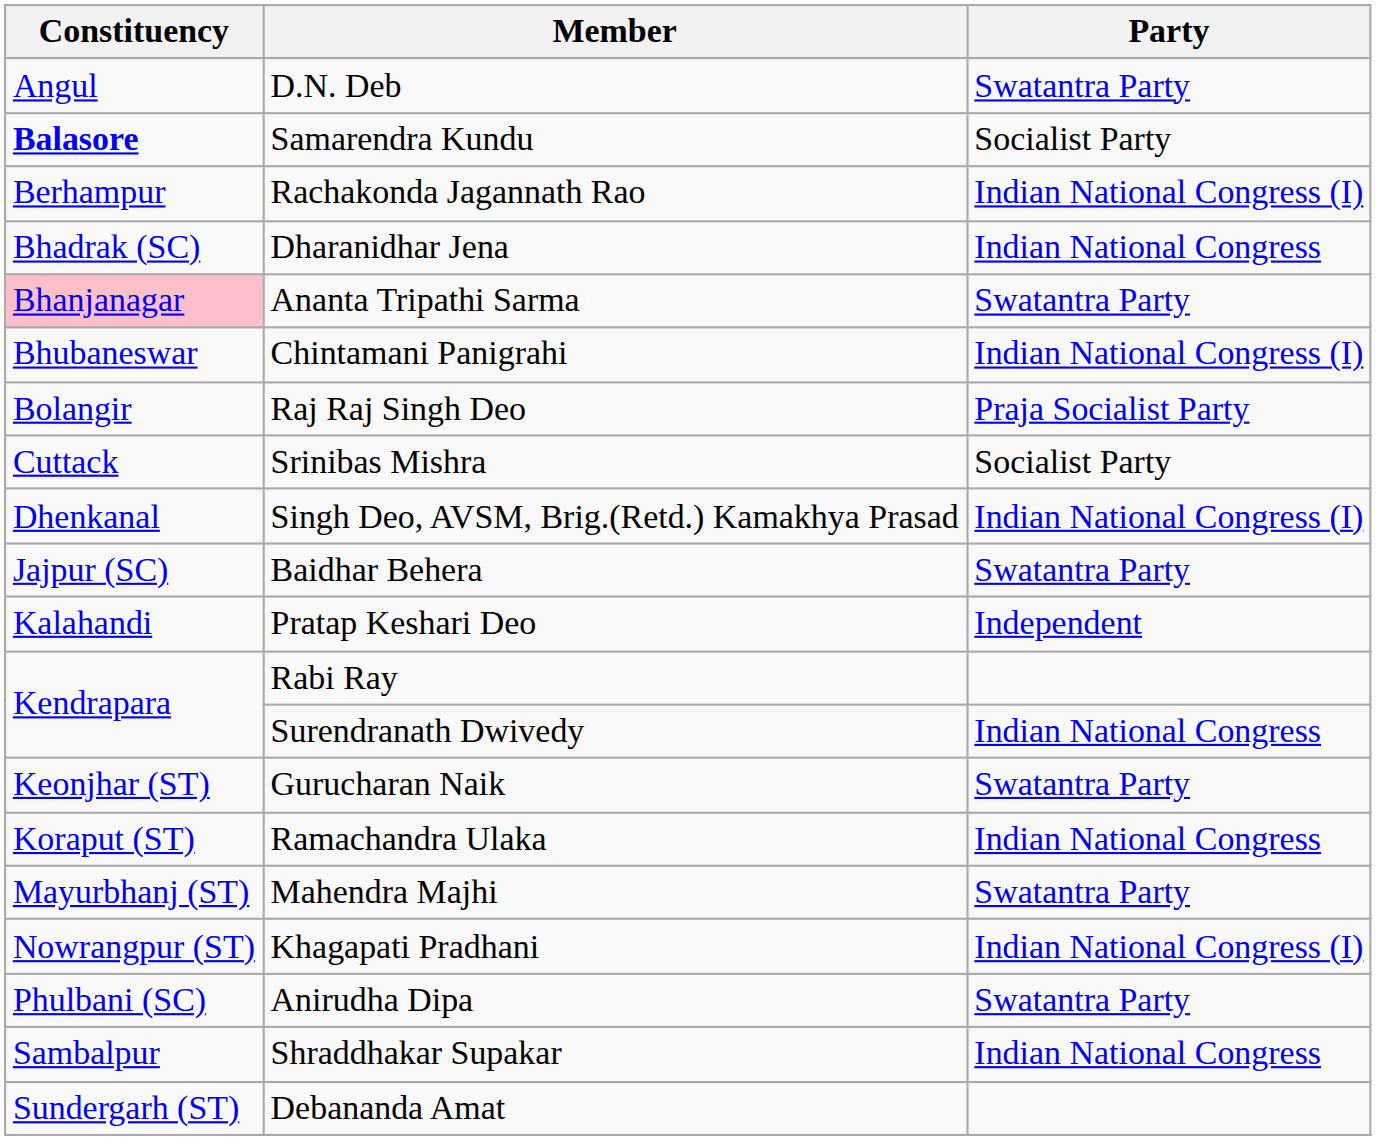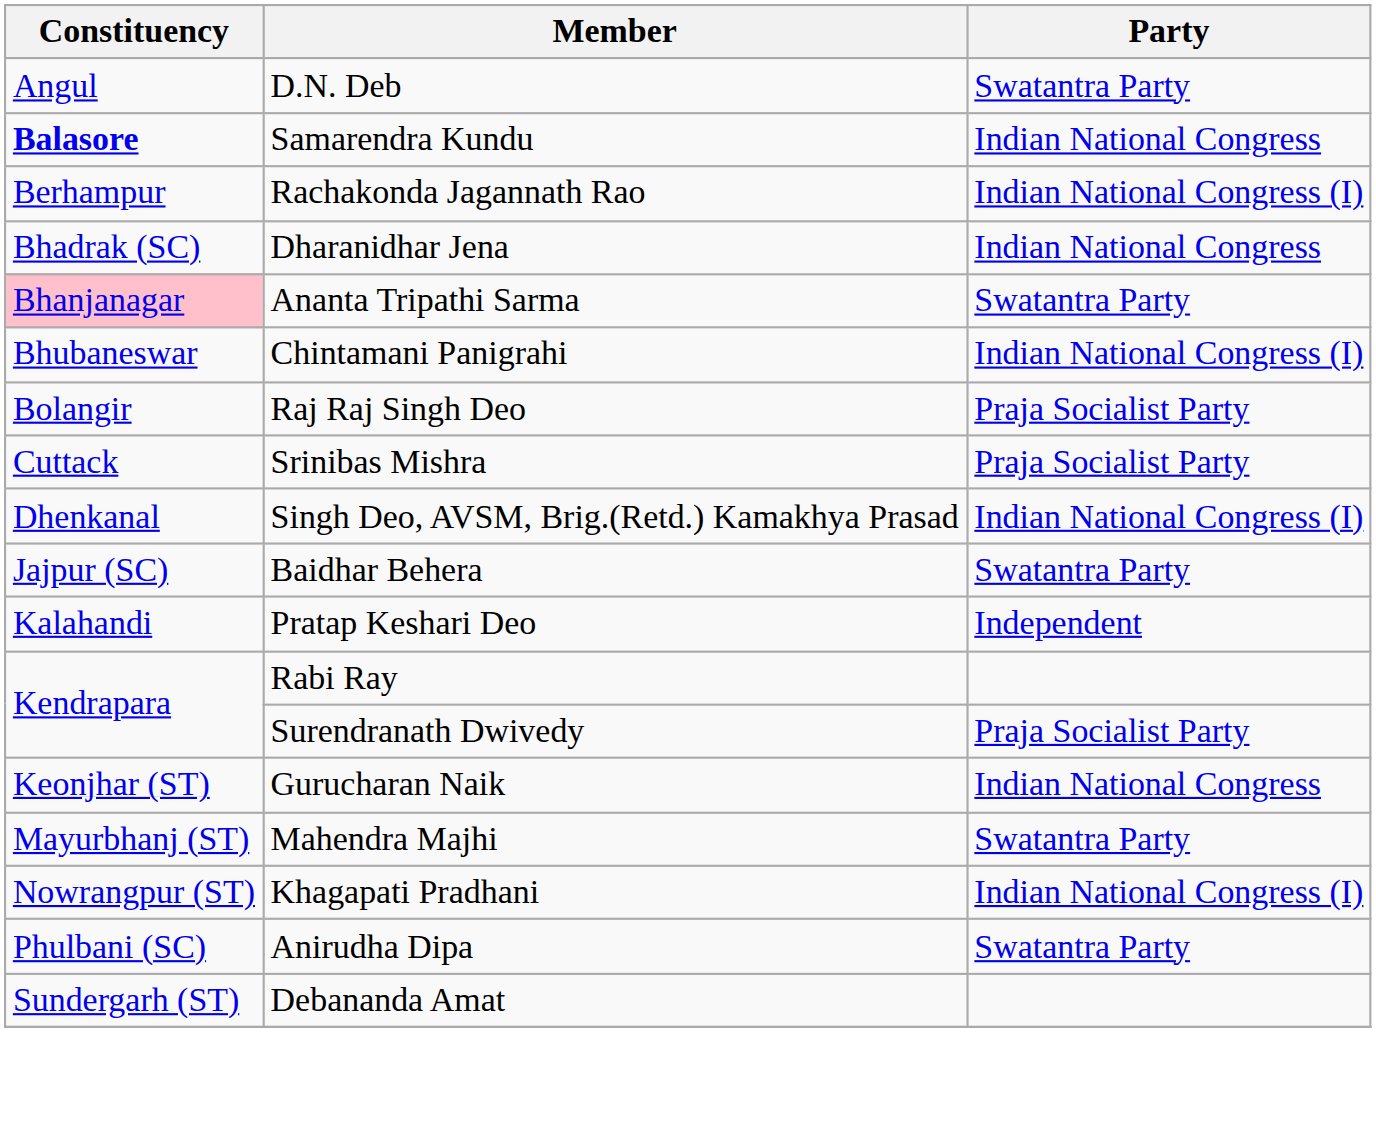Samarendra Kundu | Party: Socialist Party -> Indian National Congress
Srinibas Mishra | Party: Socialist Party -> Praja Socialist Party
Surendranath Dwivedy | Party: Indian National Congress -> Praja Socialist Party
Gurucharan Naik | Party: Swatantra Party -> Indian National Congress
- row: Koraput (ST) | Ramachandra Ulaka | Indian National Congress
- row: Sambalpur | Shraddhakar Supakar | Indian National Congress
